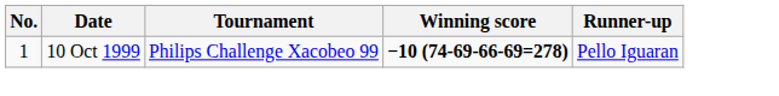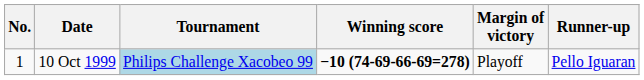+ column: Margin of victory | Playoff
10 Oct 1999 | Tournament: no background -> lightblue background
